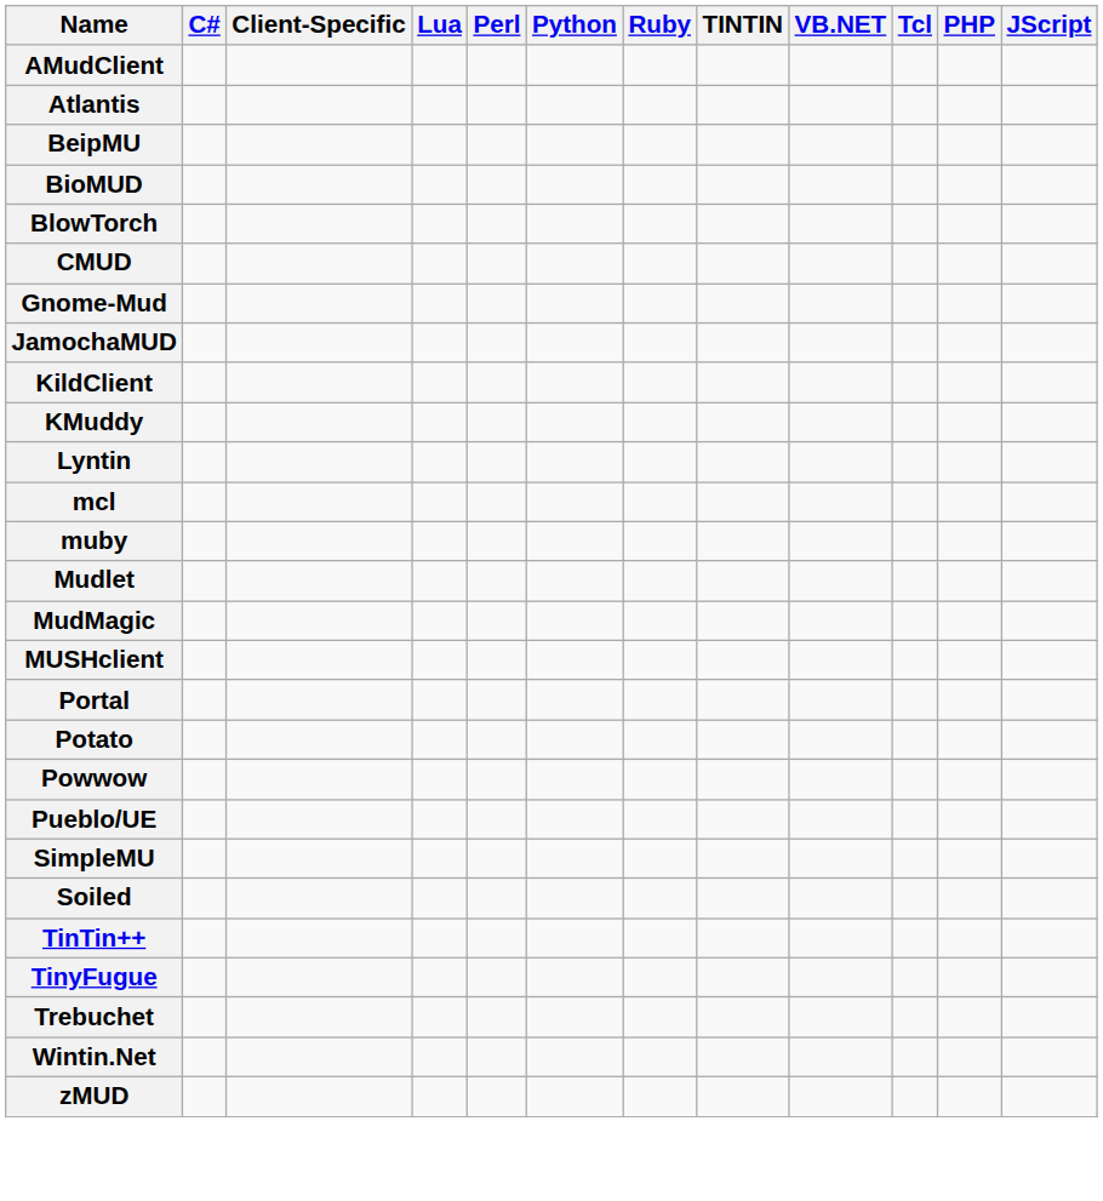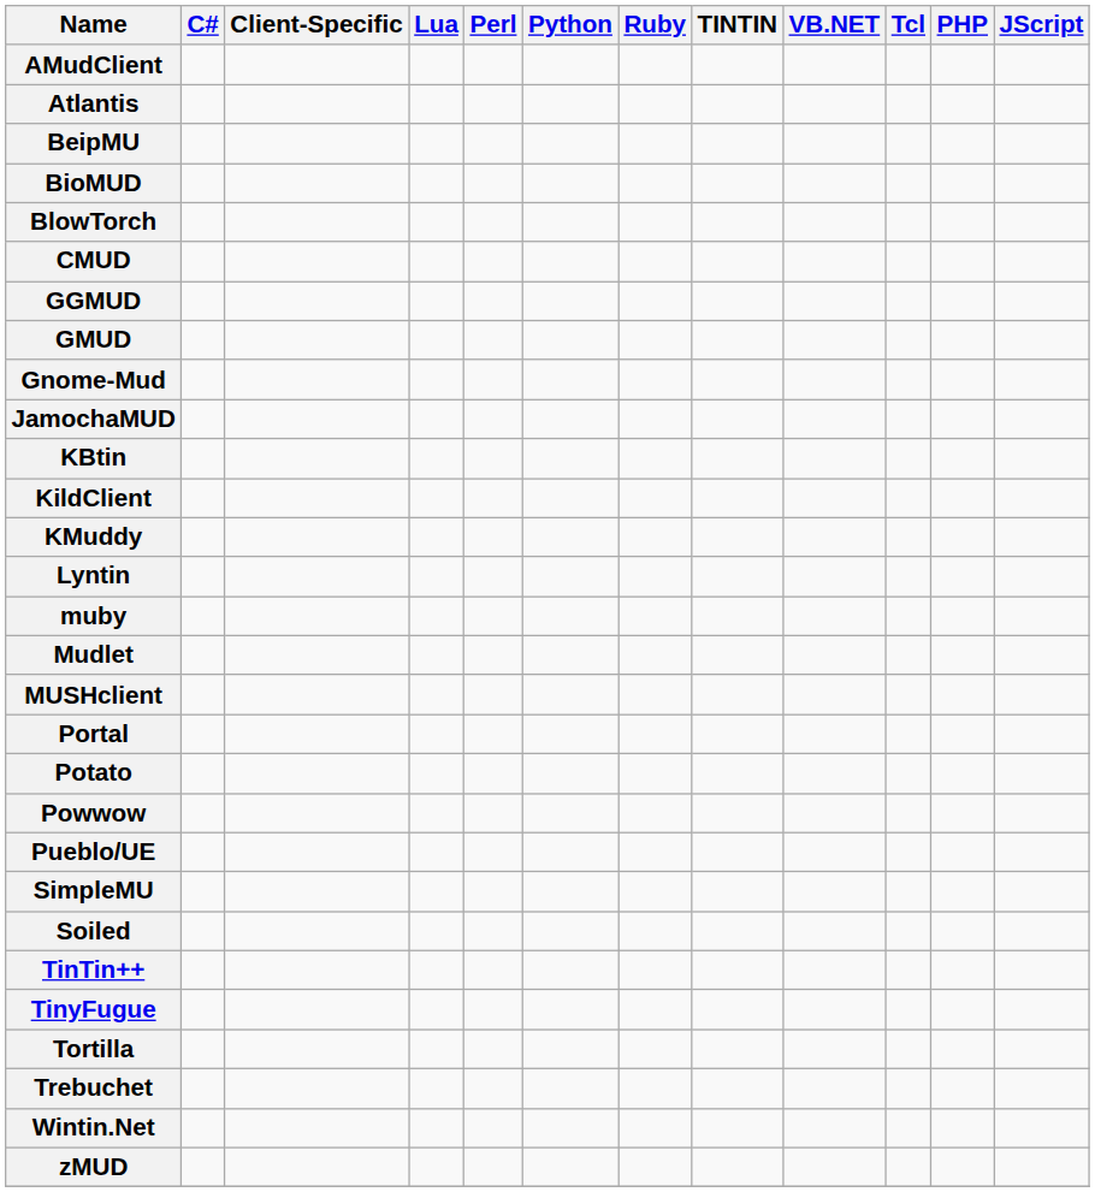+ row: GGMUD
+ row: GMUD
+ row: KBtin
- row: mcl
- row: MudMagic
+ row: Tortilla
